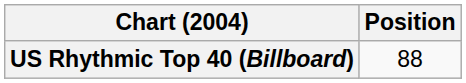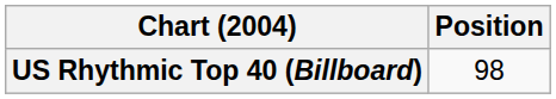US Rhythmic Top 40 (Billboard) | Position: 88 -> 98
